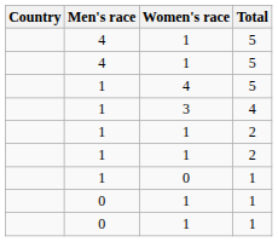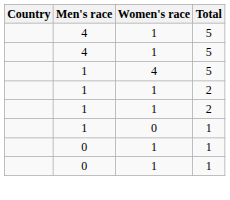- row: 1 | 3 | 4
